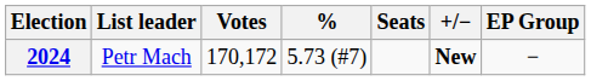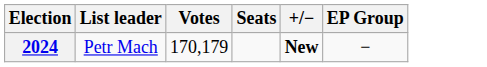- column: % | 5.73 (#7)
2024 | Votes: 170,172 -> 170,179
